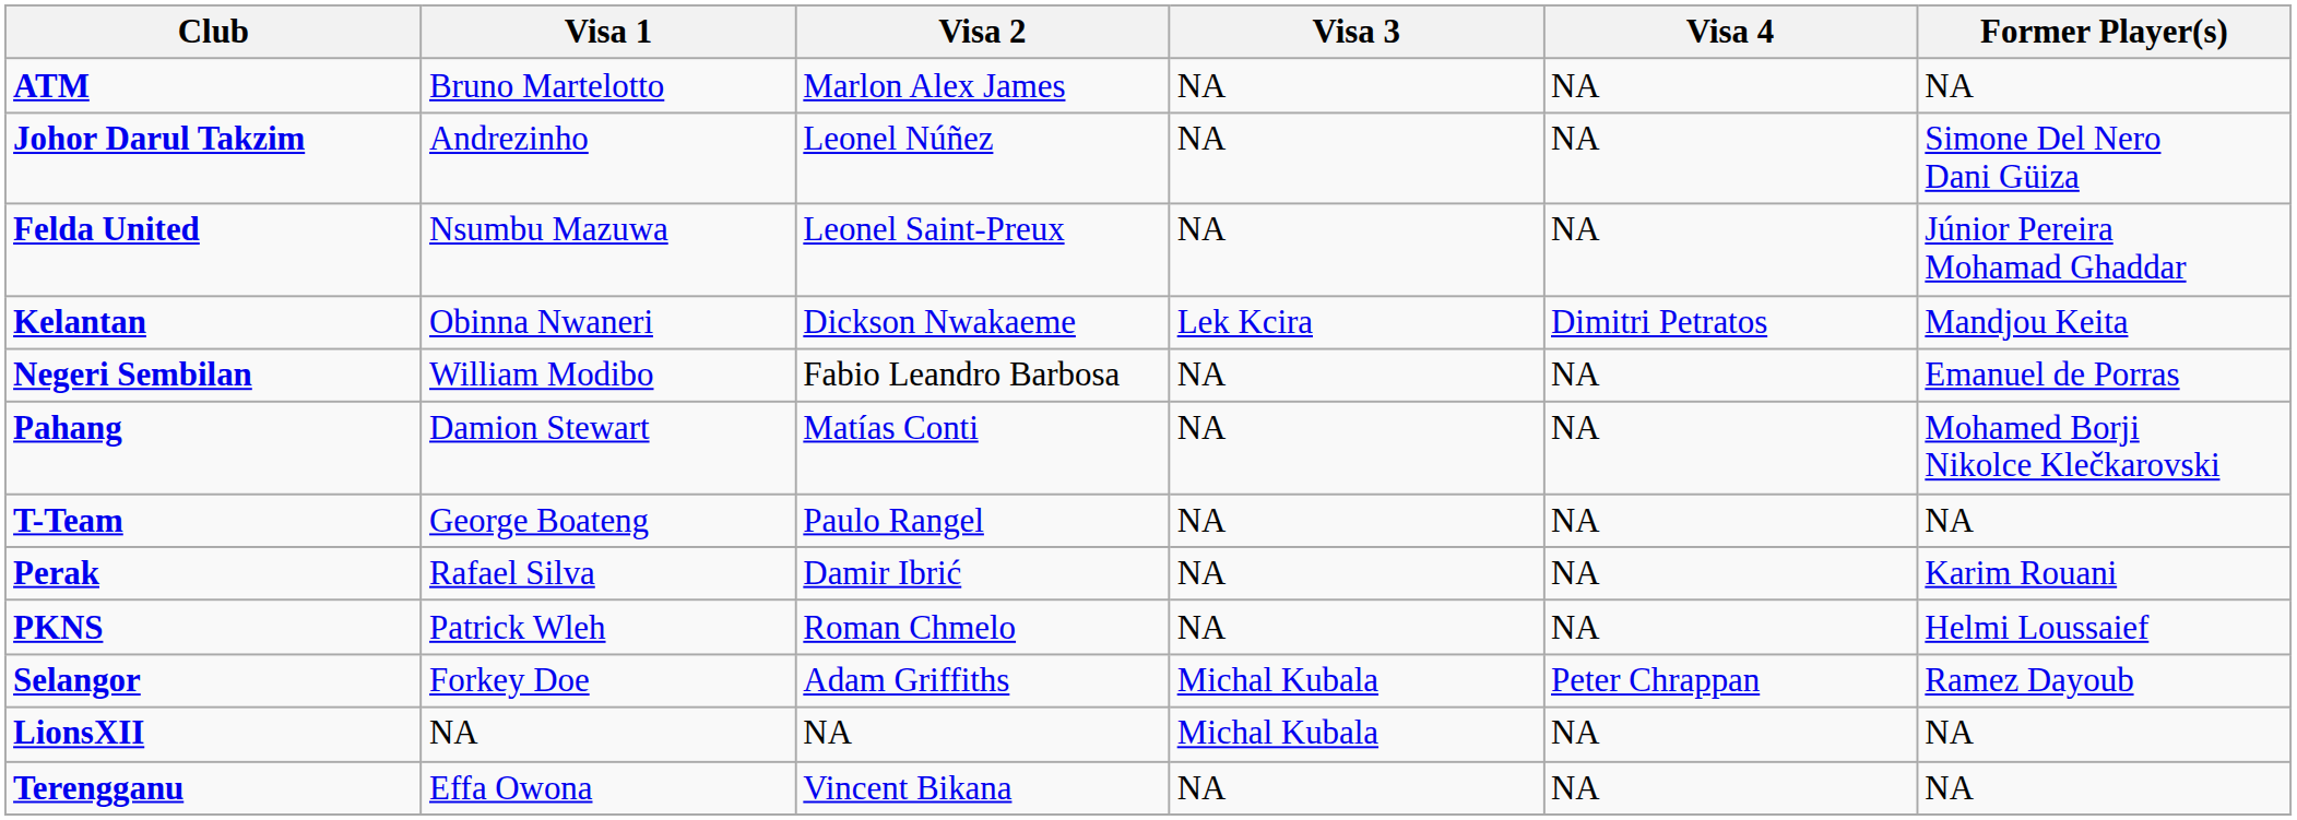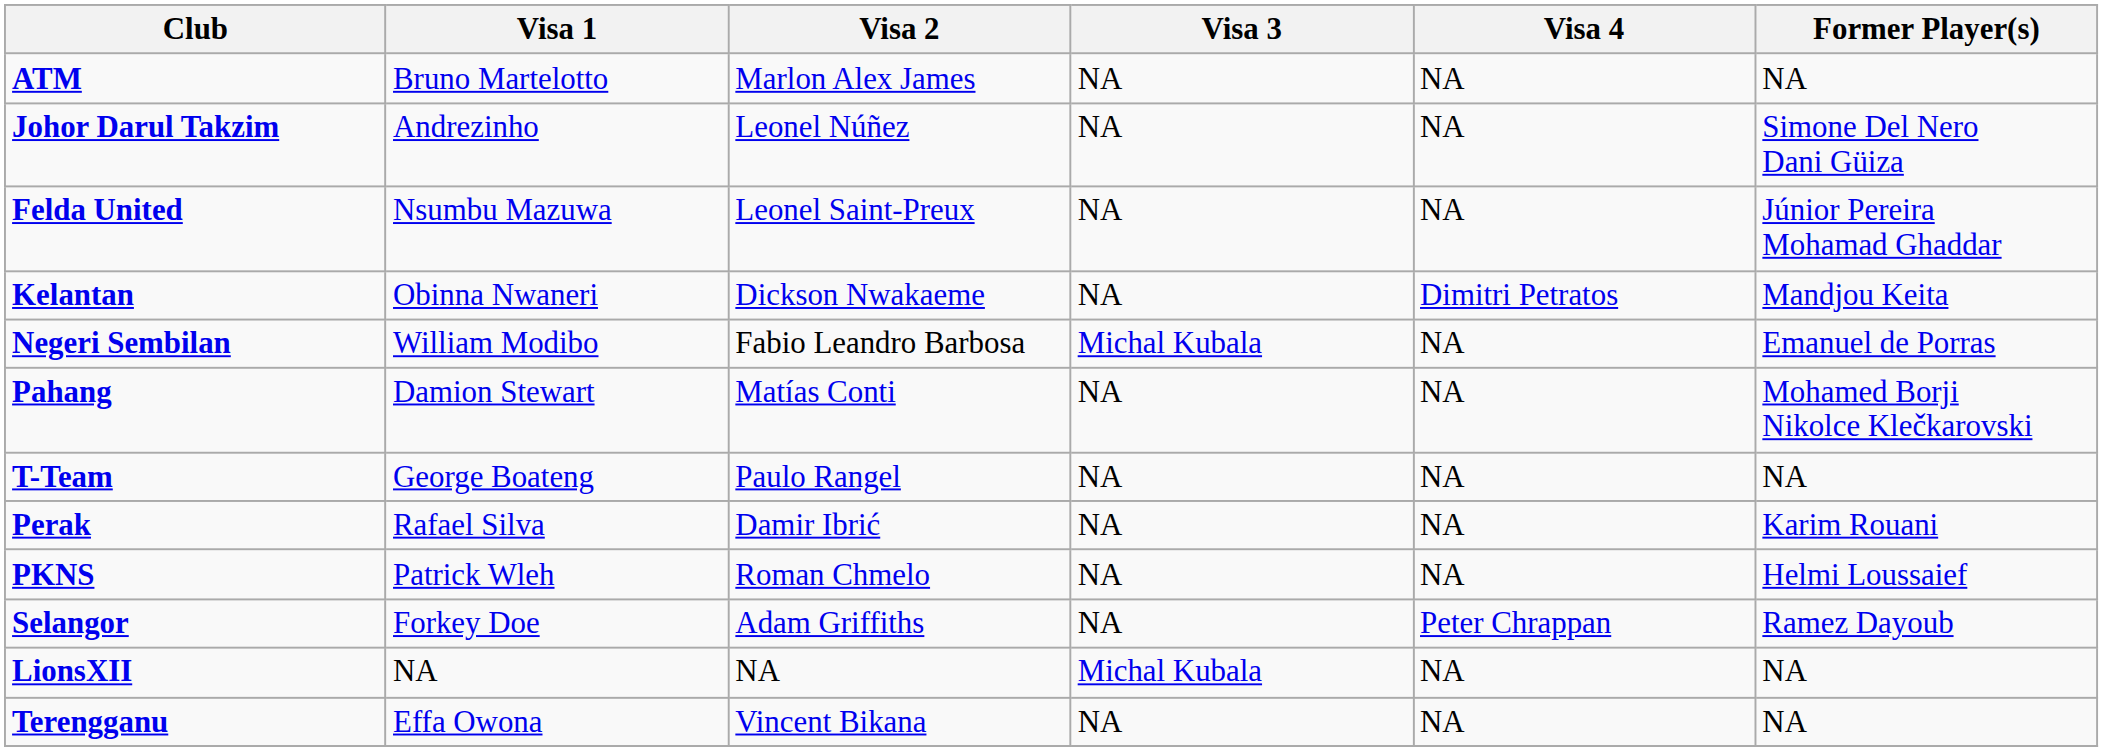Kelantan | Visa 3: Lek Kcira -> NA
Negeri Sembilan | Visa 3: NA -> Michal Kubala
Selangor | Visa 3: Michal Kubala -> NA
